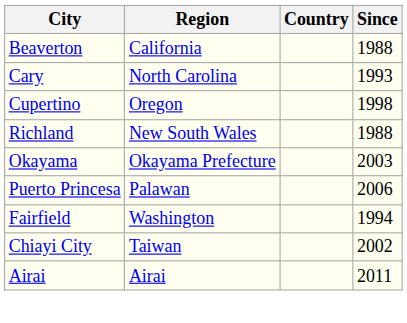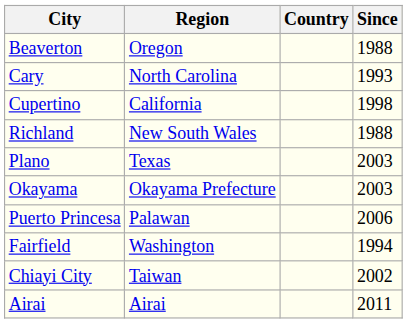Beaverton | Region: California -> Oregon
Cupertino | Region: Oregon -> California
+ row: Plano | Texas | 2003
